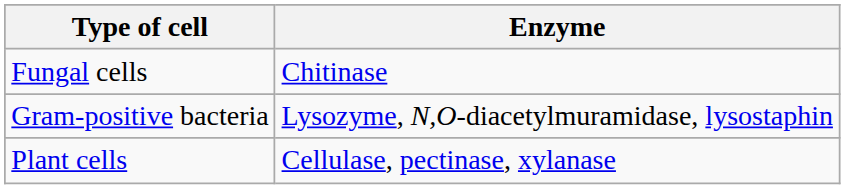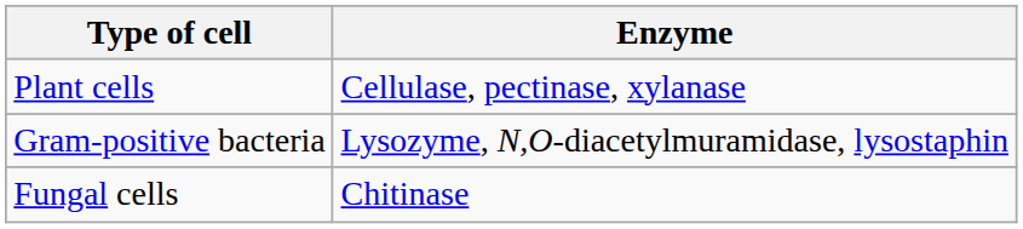rows swapped: Plant cells <-> Fungal cells
